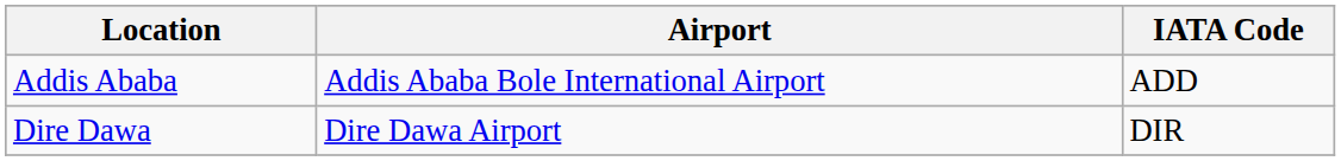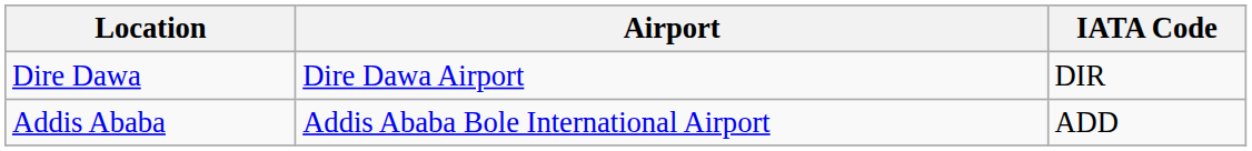rows swapped: Addis Ababa <-> Dire Dawa
